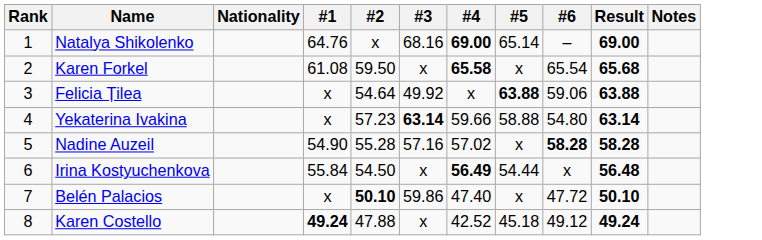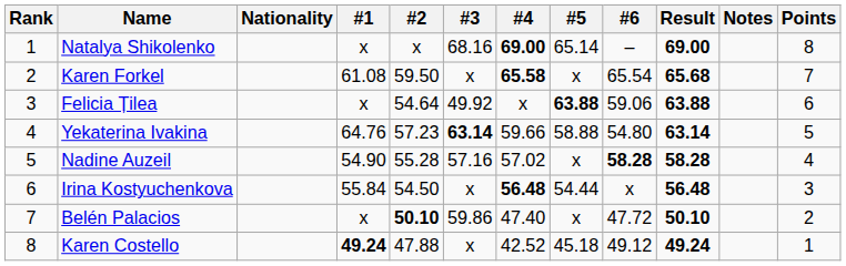+ column: Points | 8 | 7 | 6 | 5 | 4 | 3 | 2 | 1
Natalya Shikolenko | #1: 64.76 -> x
Yekaterina Ivakina | #1: x -> 64.76
Irina Kostyuchenkova | #4: 56.49 -> 56.48
